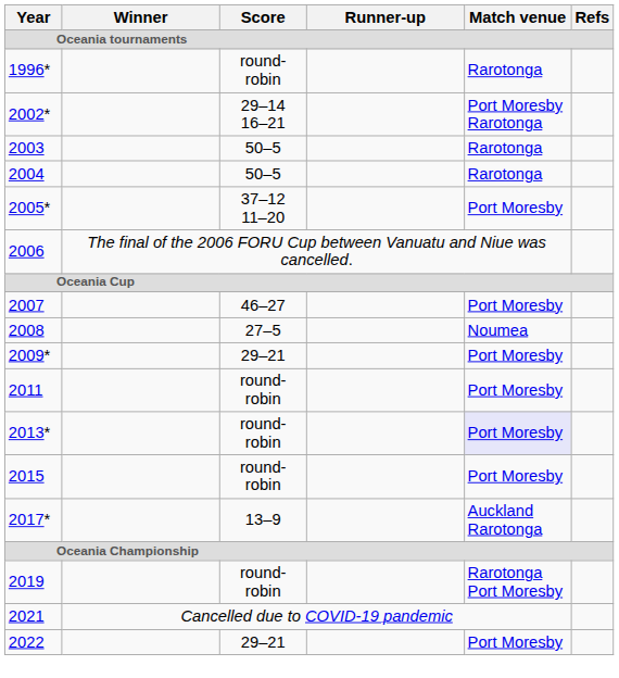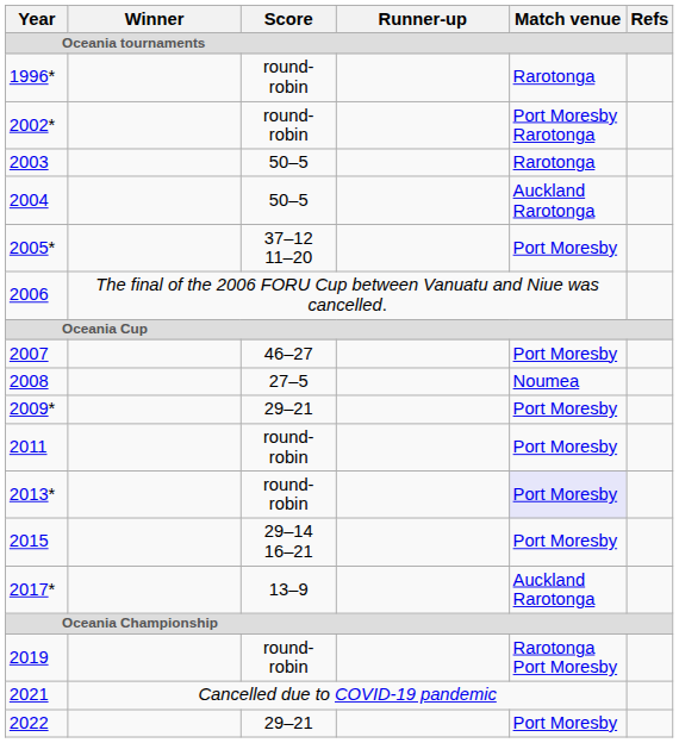2002* | Score: 29–14 16–21 -> round-robin
2004 | Match venue: Rarotonga -> Auckland Rarotonga
2015 | Score: round-robin -> 29–14 16–21
